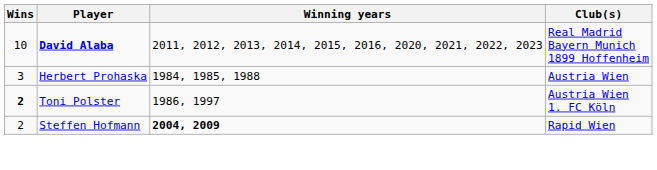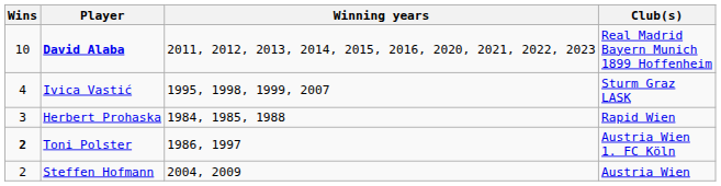+ row: 4 | Ivica Vastić | 1995, 1998, 1999, 2007 | Sturm Graz LASK
Herbert Prohaska | Club(s): Austria Wien -> Rapid Wien
Steffen Hofmann | Winning years: bold -> normal
Steffen Hofmann | Club(s): Rapid Wien -> Austria Wien
